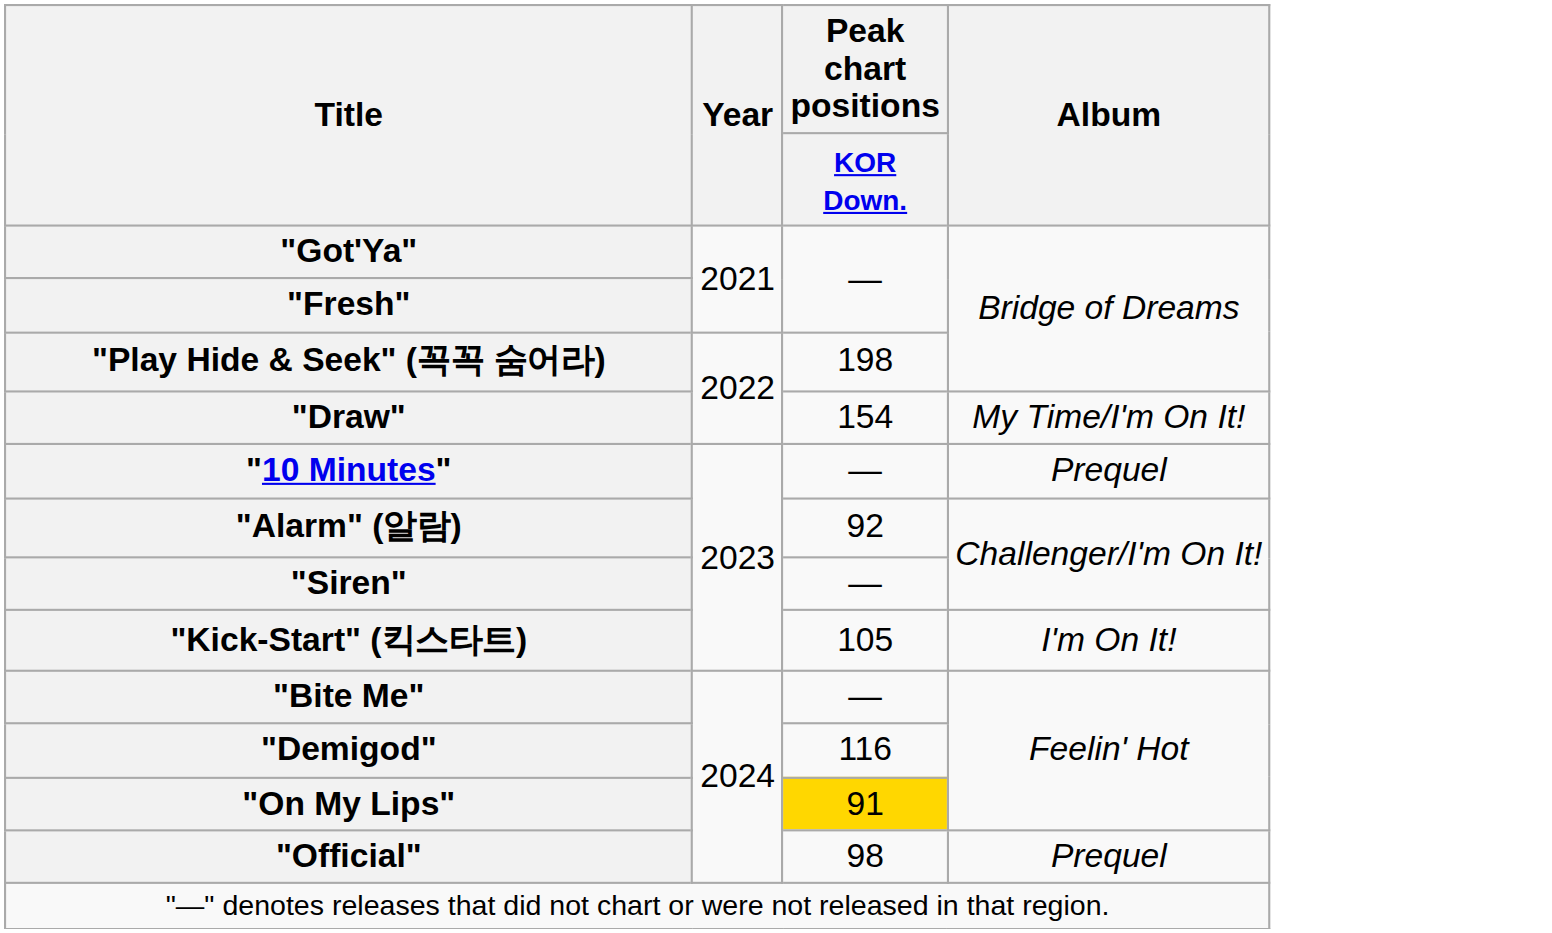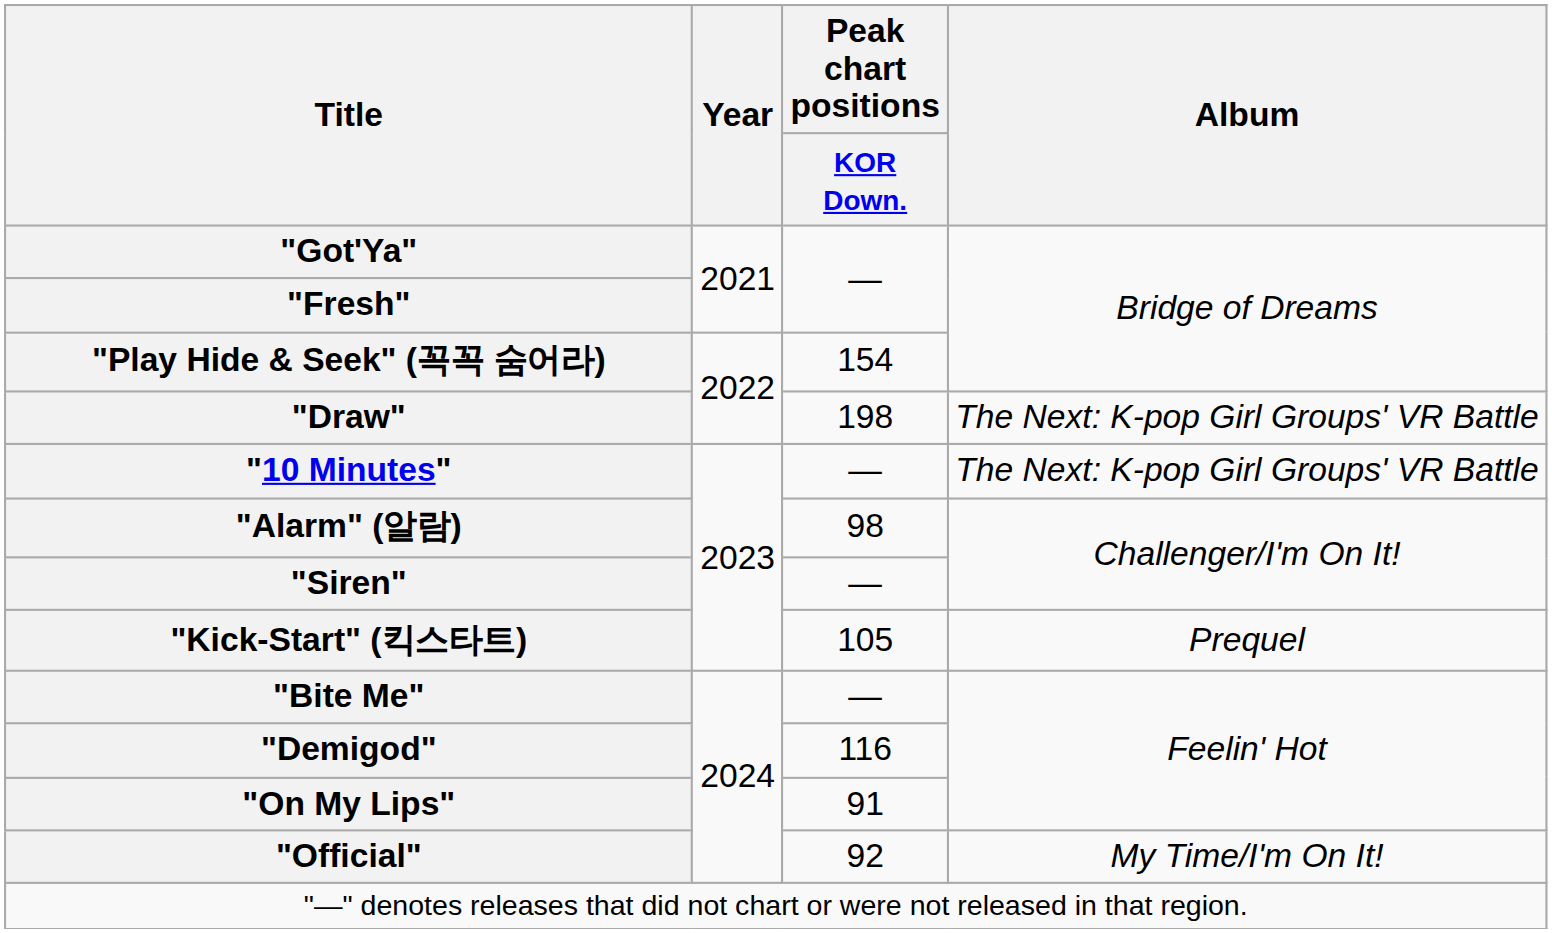"Play Hide & Seek" (꼭꼭 숨어라) | Peak chart positions / KOR Down.: 198 -> 154
"Draw" | Peak chart positions / KOR Down.: 154 -> 198
"Draw" | Album: My Time/I'm On It! -> The Next: K-pop Girl Groups' VR Battle
"10 Minutes" | Album: Prequel -> The Next: K-pop Girl Groups' VR Battle
"Alarm" (알람) | Peak chart positions / KOR Down.: 92 -> 98
"Kick-Start" (킥스타트) | Album: I'm On It! -> Prequel
"On My Lips" | Peak chart positions / KOR Down.: gold background -> no background
"Official" | Peak chart positions / KOR Down.: 98 -> 92
"Official" | Album: Prequel -> My Time/I'm On It!
